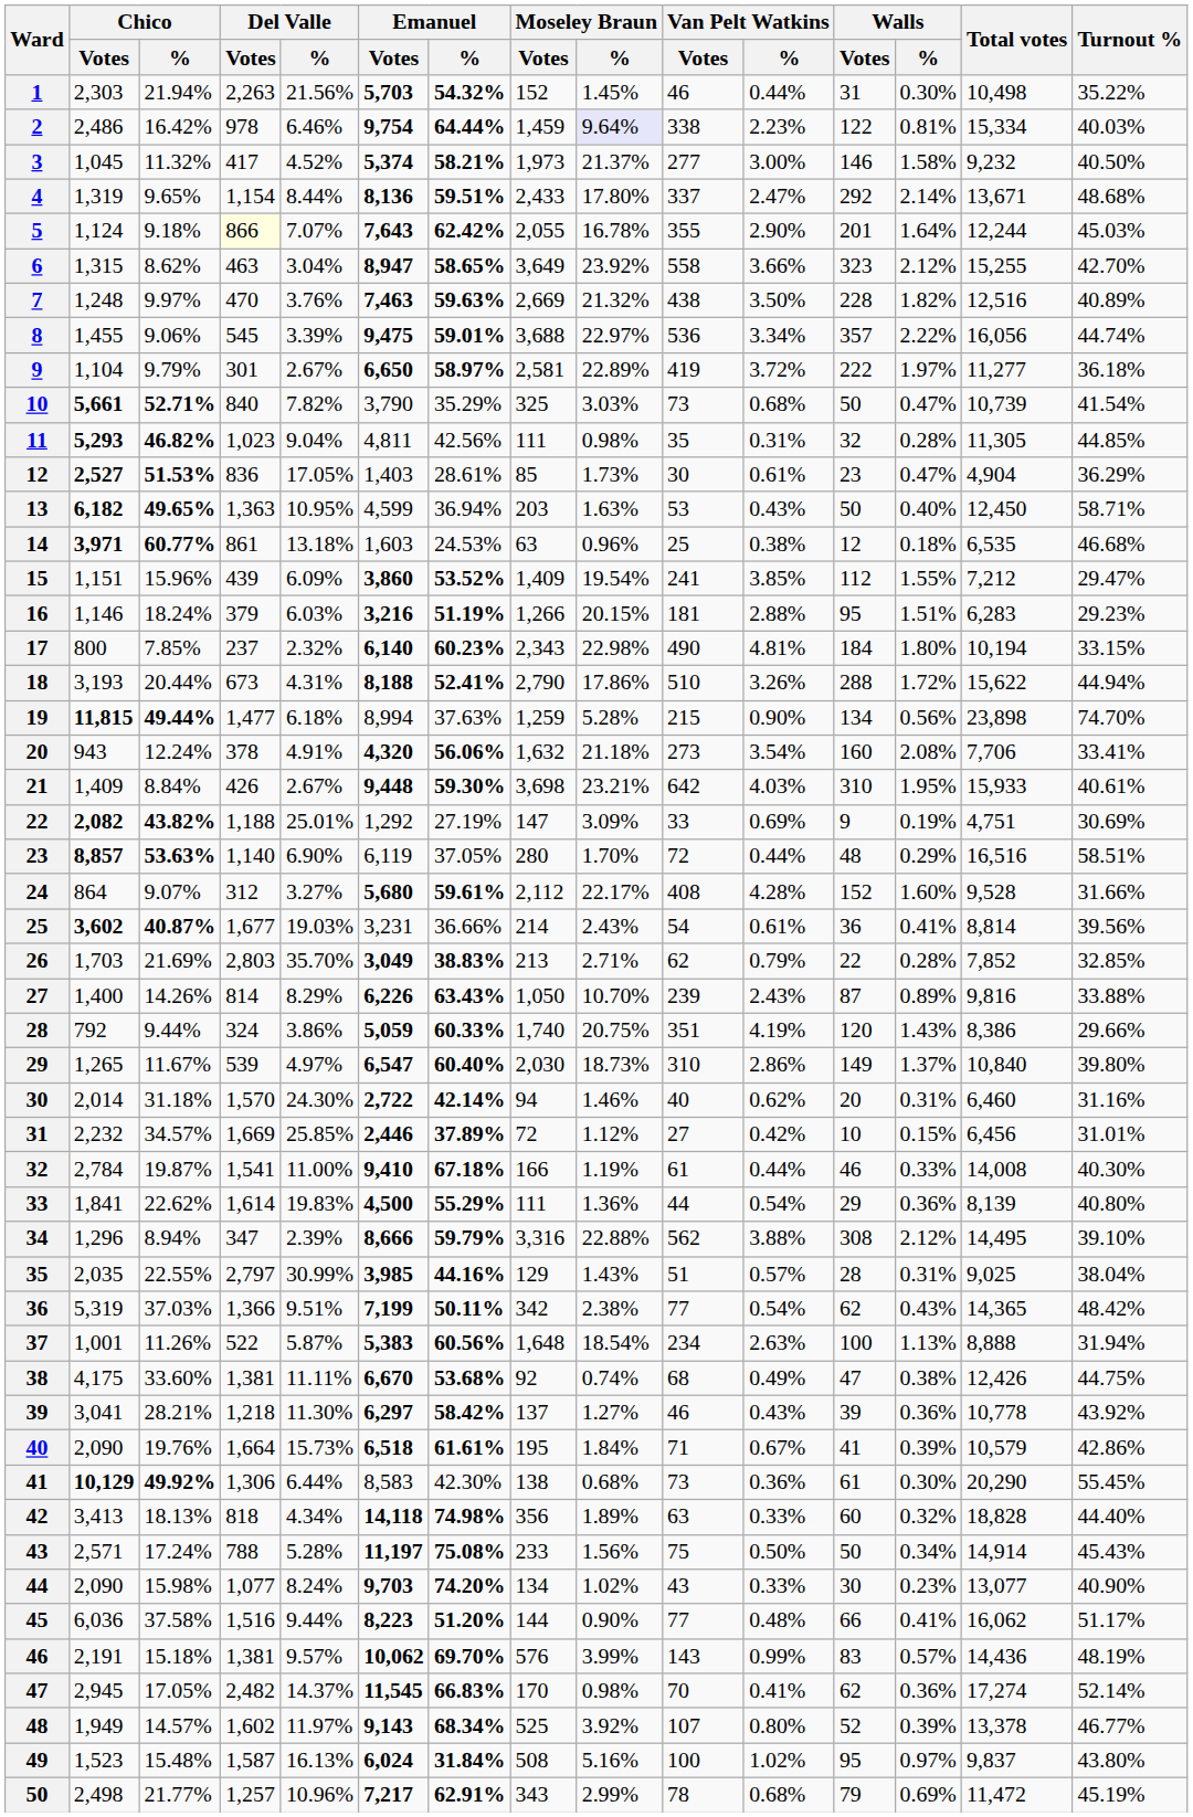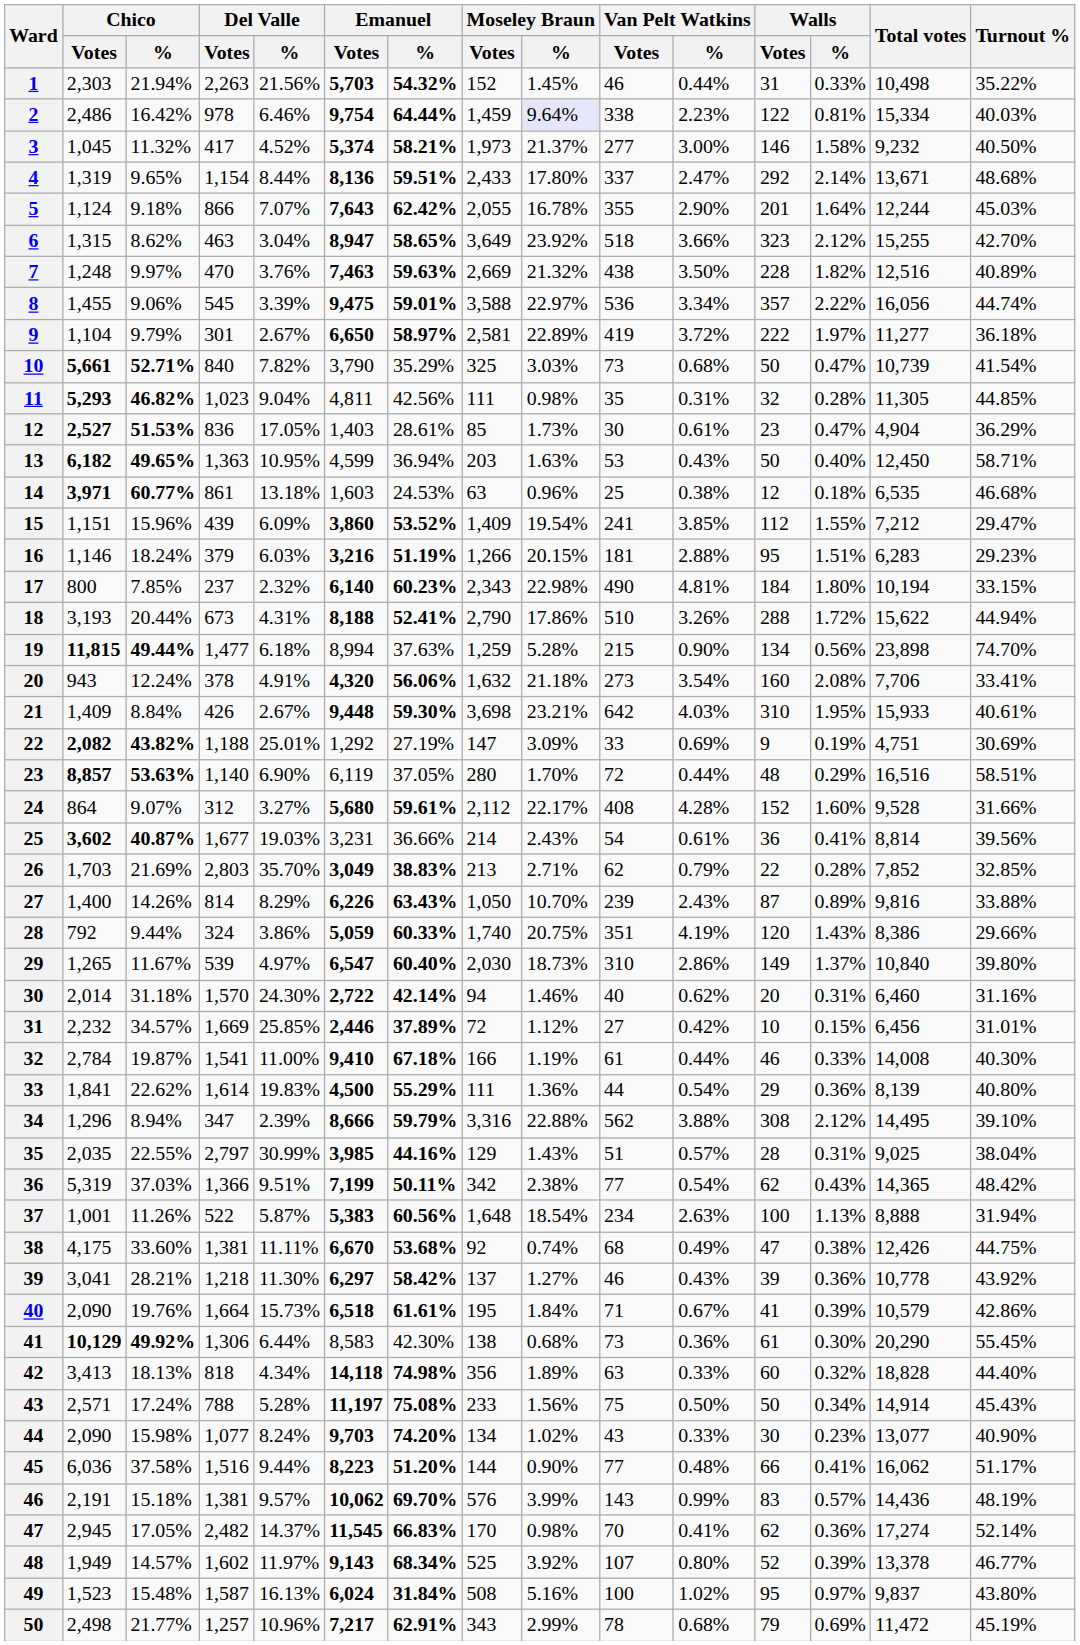1 | Walls / %: 0.30% -> 0.33%
5 | Del Valle / Votes: lightyellow background -> no background
6 | Van Pelt Watkins / Votes: 558 -> 518
8 | Moseley Braun / Votes: 3,688 -> 3,588
